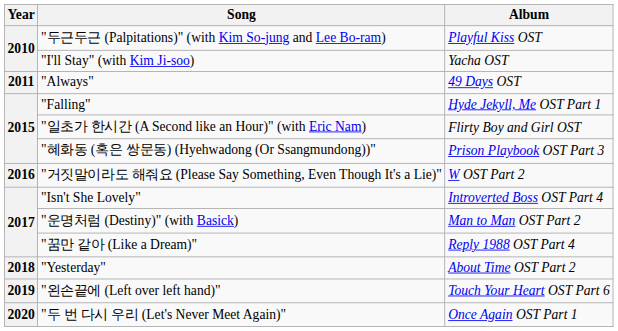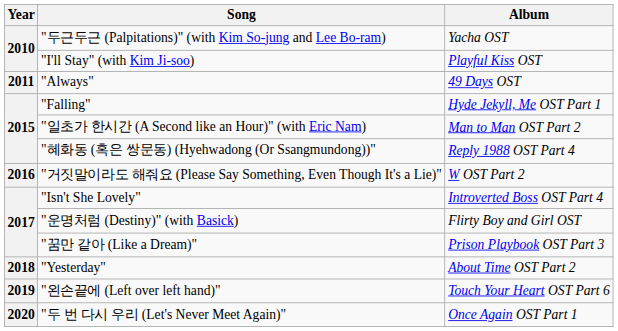"두근두근 (Palpitations)" (with Kim So-jung and Lee Bo-ram) | Album: Playful Kiss OST -> Yacha OST
"I'll Stay" (with Kim Ji-soo) | Album: Yacha OST -> Playful Kiss OST
"일초가 한시간 (A Second like an Hour)" (with Eric Nam) | Album: Flirty Boy and Girl OST -> Man to Man OST Part 2
"혜화동 (혹은 쌍문동) (Hyehwadong (Or Ssangmundong))" | Album: Prison Playbook OST Part 3 -> Reply 1988 OST Part 4
"운명처럼 (Destiny)" (with Basick) | Album: Man to Man OST Part 2 -> Flirty Boy and Girl OST
"꿈만 같아 (Like a Dream)" | Album: Reply 1988 OST Part 4 -> Prison Playbook OST Part 3
